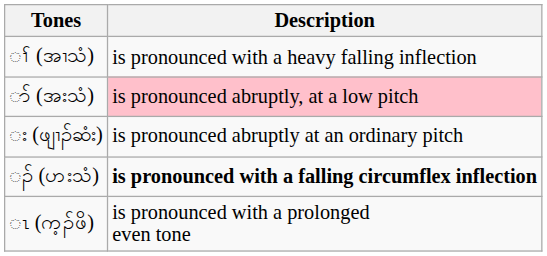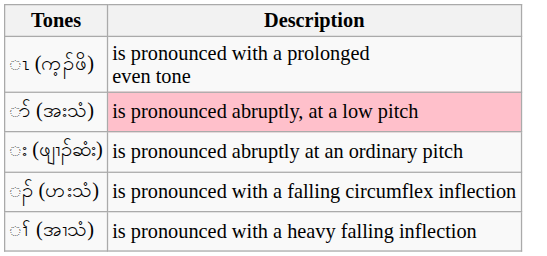rows swapped: ၢ် (အၢသံ) <-> ၤ (က့ၣ်ဖိ)
ၣ် (ဟးသံ) | Description: bold -> normal
